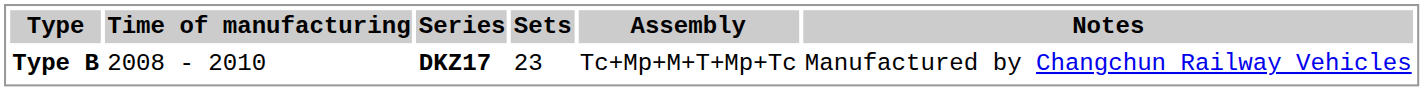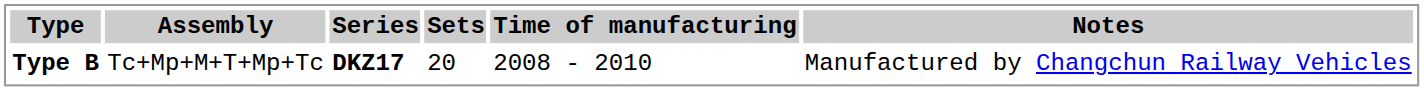columns swapped: Time of manufacturing <-> Assembly
Type B | Sets: 23 -> 20
